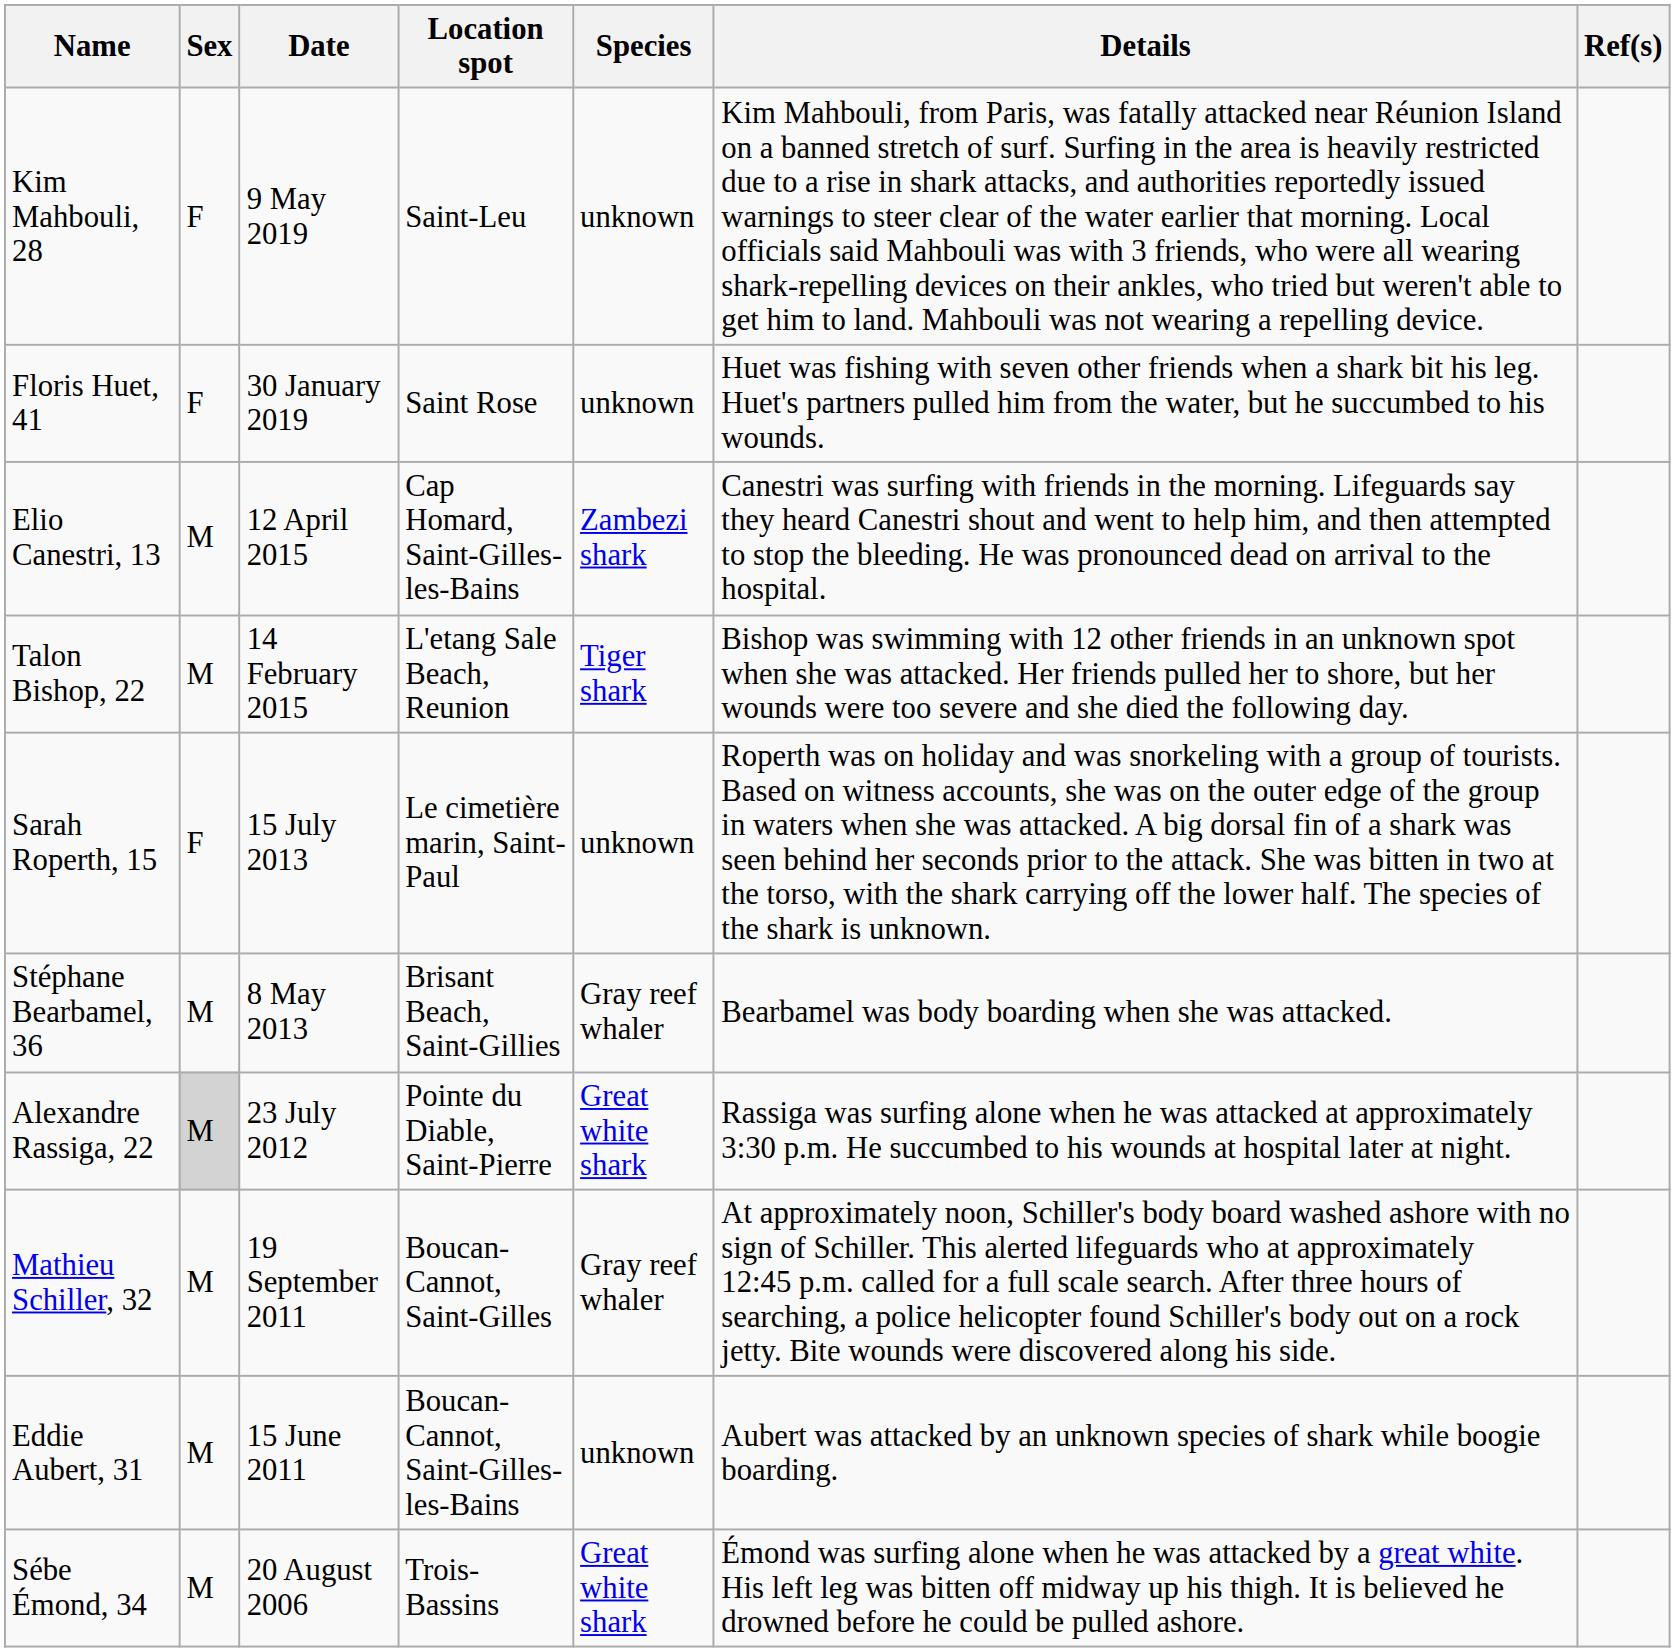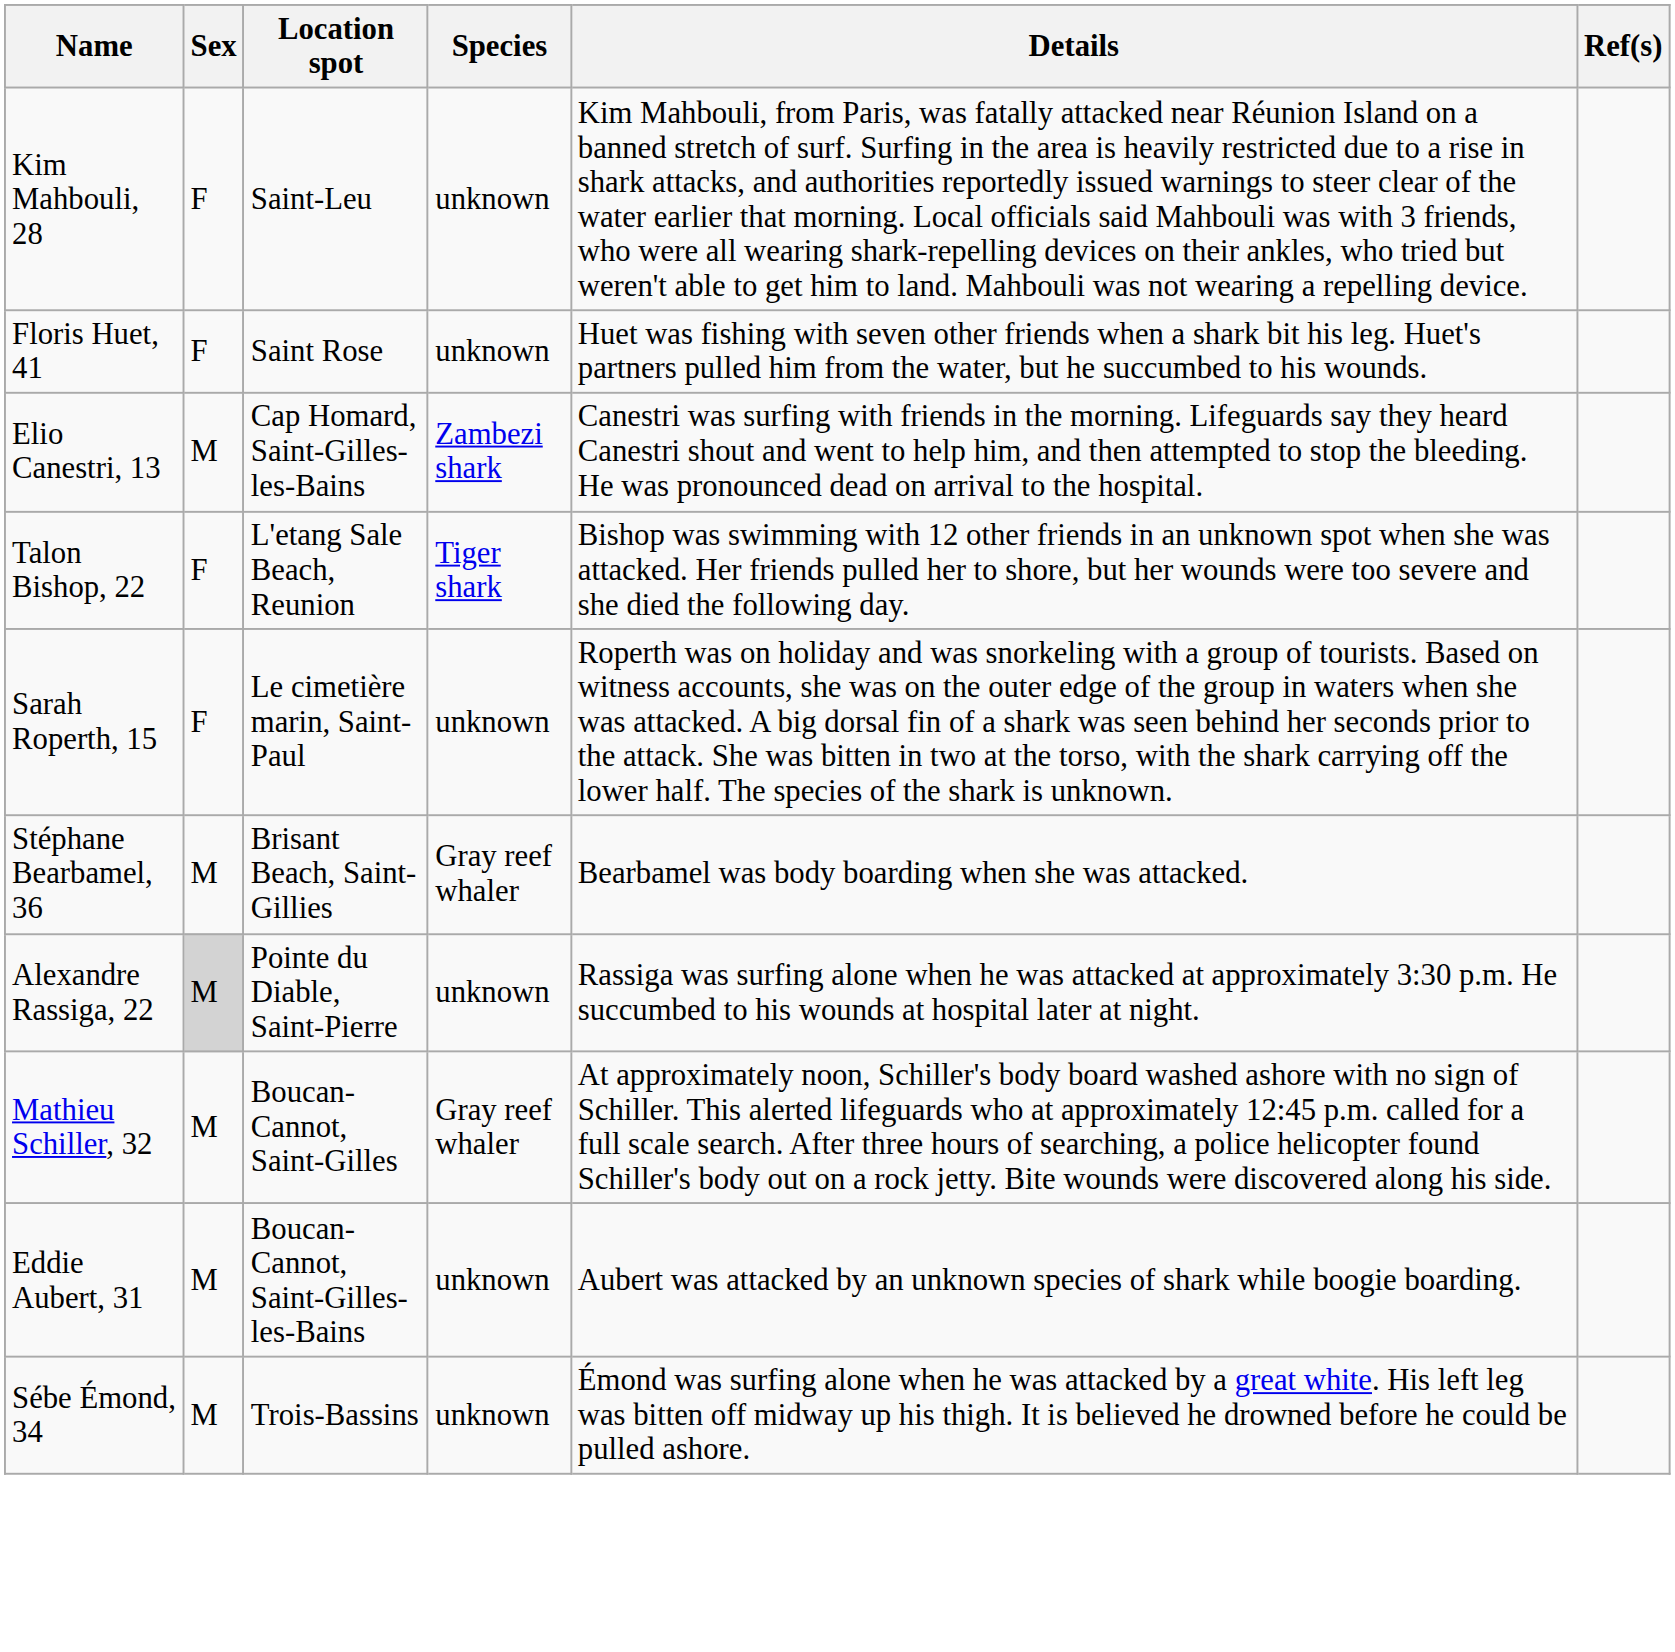- column: Date | 9 May 2019 | 30 January 2019 | 12 April 2015 | 14 February 2015 | 15 July 2013 | 8 May 2013 | 23 July 2012 | 19 September 2011 | 15 June 2011 | 20 August 2006
Talon Bishop, 22 | Sex: M -> F
Alexandre Rassiga, 22 | Species: Great white shark -> unknown
Sébe Émond, 34 | Species: Great white shark -> unknown
